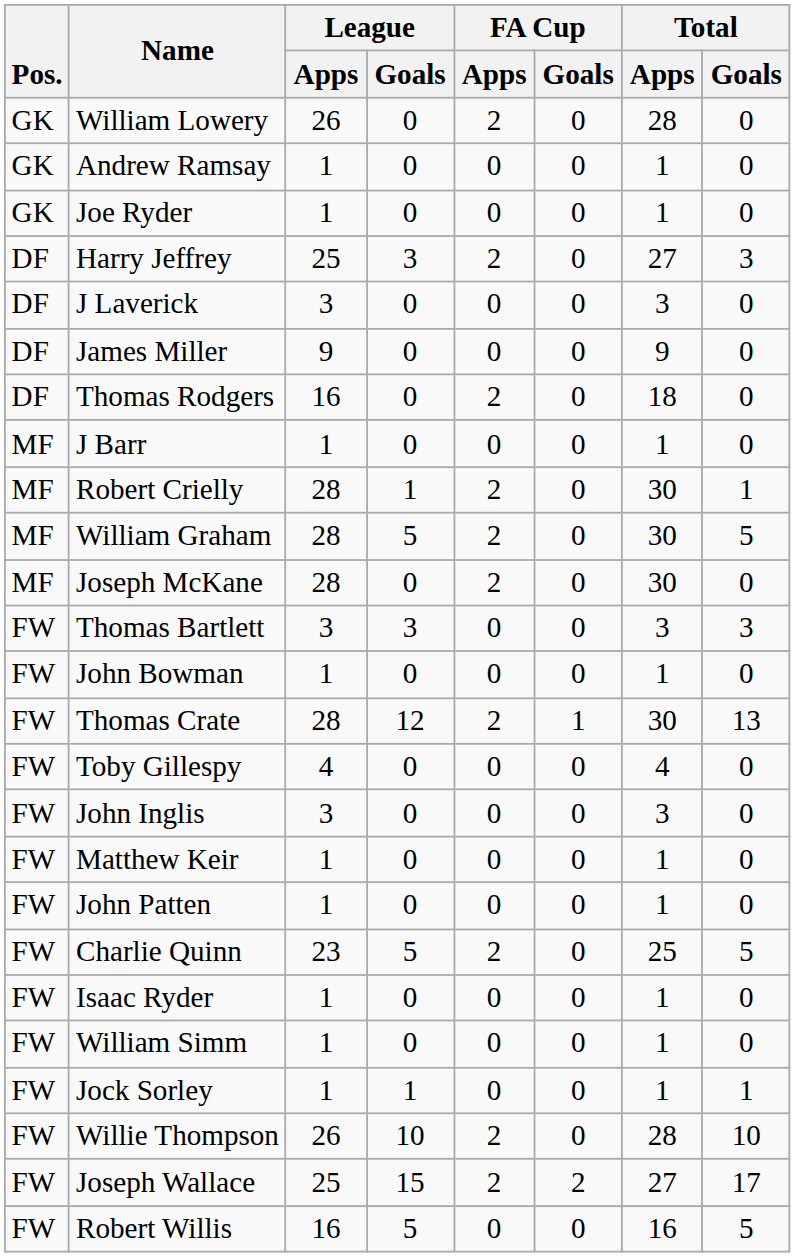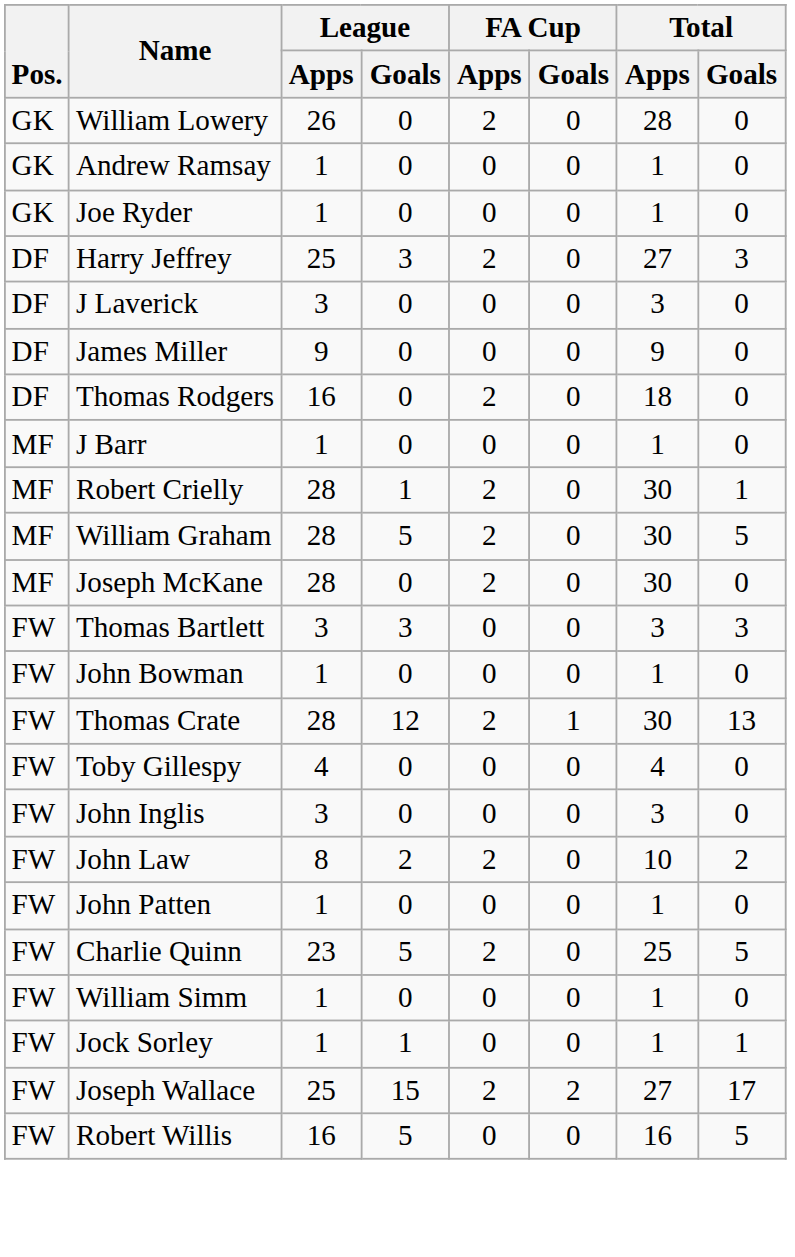- row: FW | Matthew Keir | 1 | 0 | 0 | 0 | 1 | 0
+ row: FW | John Law | 8 | 2 | 2 | 0 | 10 | 2
- row: FW | Isaac Ryder | 1 | 0 | 0 | 0 | 1 | 0
- row: FW | Willie Thompson | 26 | 10 | 2 | 0 | 28 | 10
